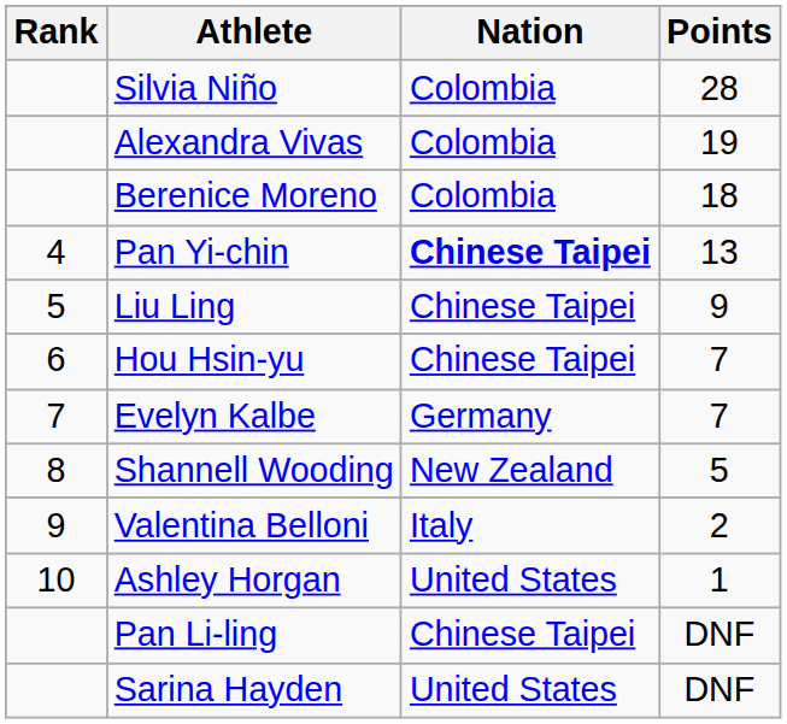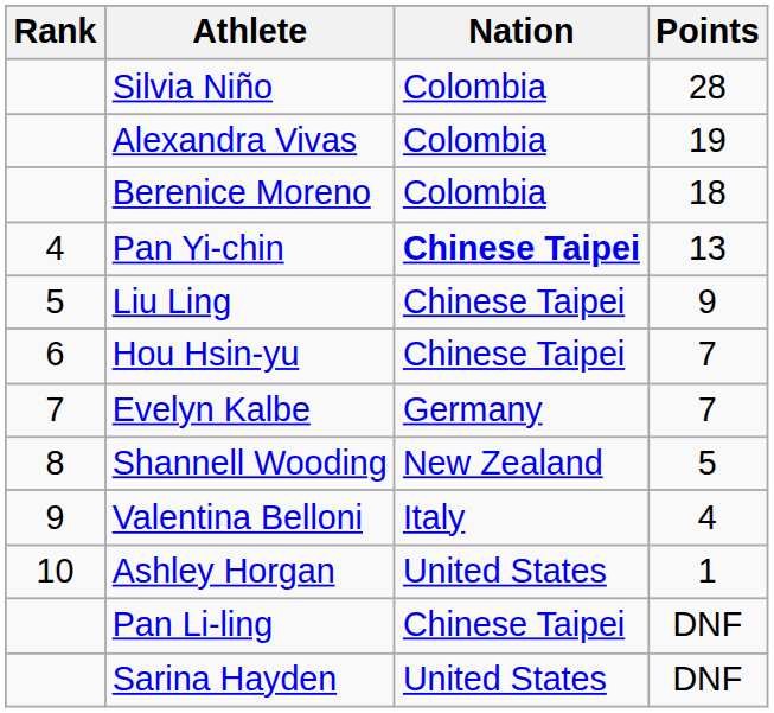Valentina Belloni | Points: 2 -> 4
